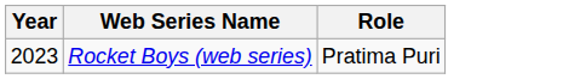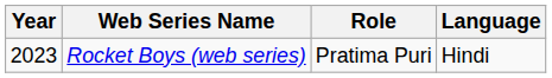+ column: Language | Hindi
